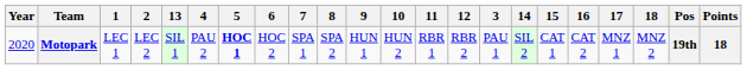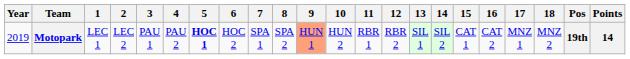columns swapped: 3 <-> 13
Motopark | Year: 2020 -> 2019
Motopark | 9: no background -> lightsalmon background
Motopark | Points: 18 -> 14
